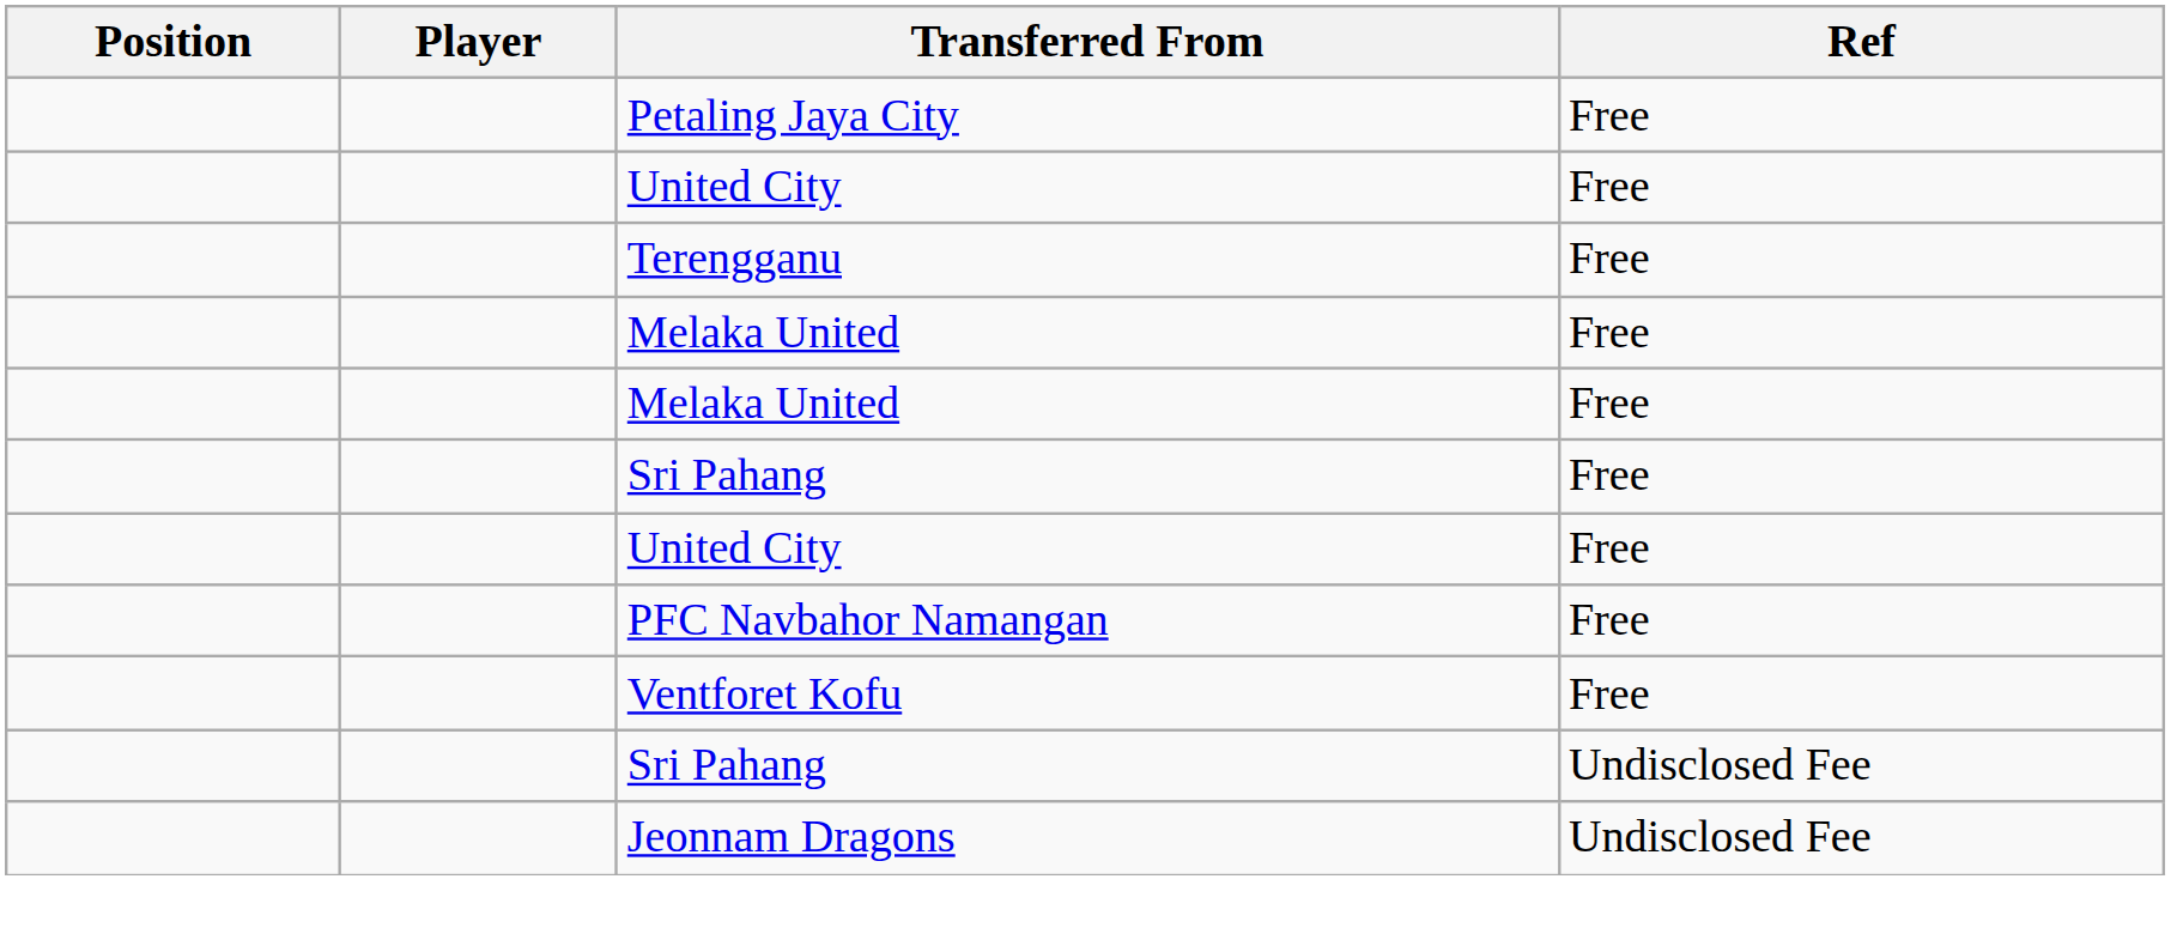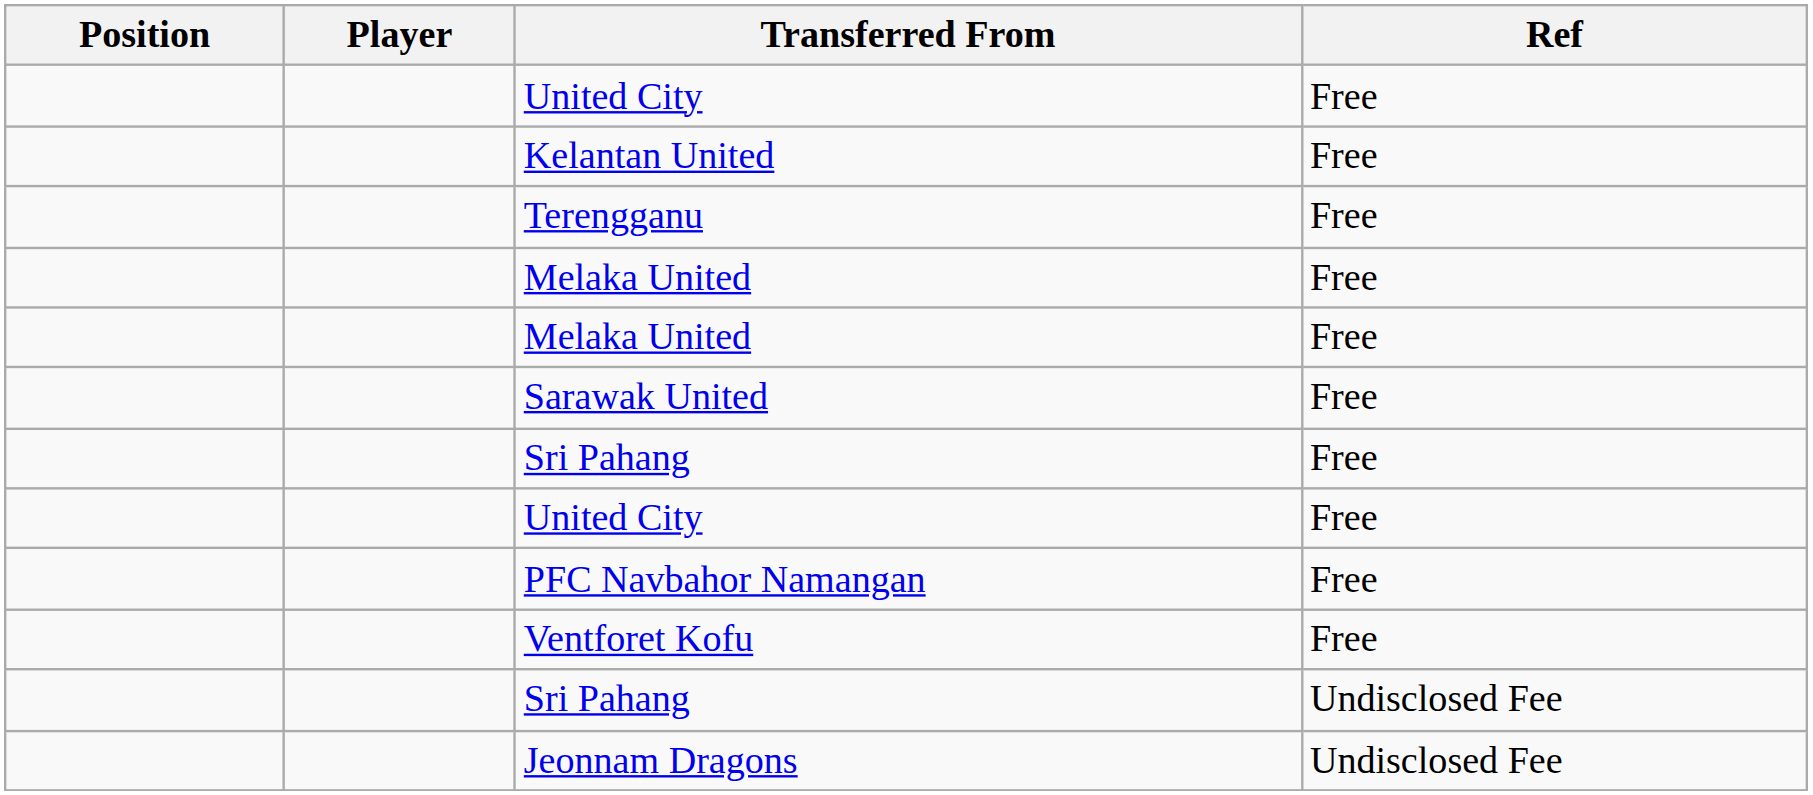- row: Petaling Jaya City | Free
+ row: Kelantan United | Free
+ row: Sarawak United | Free
